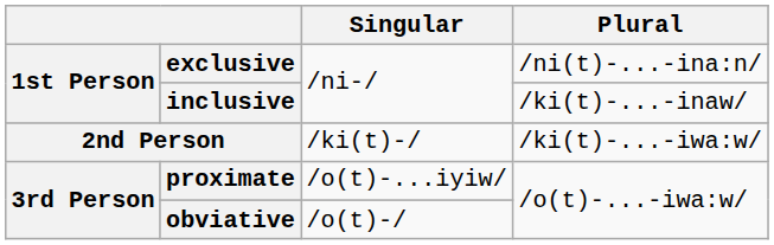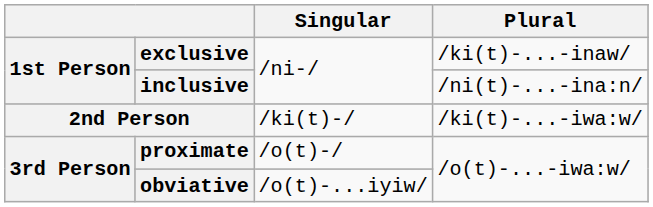exclusive | Plural: /ni(t)-...-ina:n/ -> /ki(t)-...-inaw/
inclusive | Plural: /ki(t)-...-inaw/ -> /ni(t)-...-ina:n/
proximate | Singular: /o(t)-...iyiw/ -> /o(t)-/
obviative | Singular: /o(t)-/ -> /o(t)-...iyiw/
